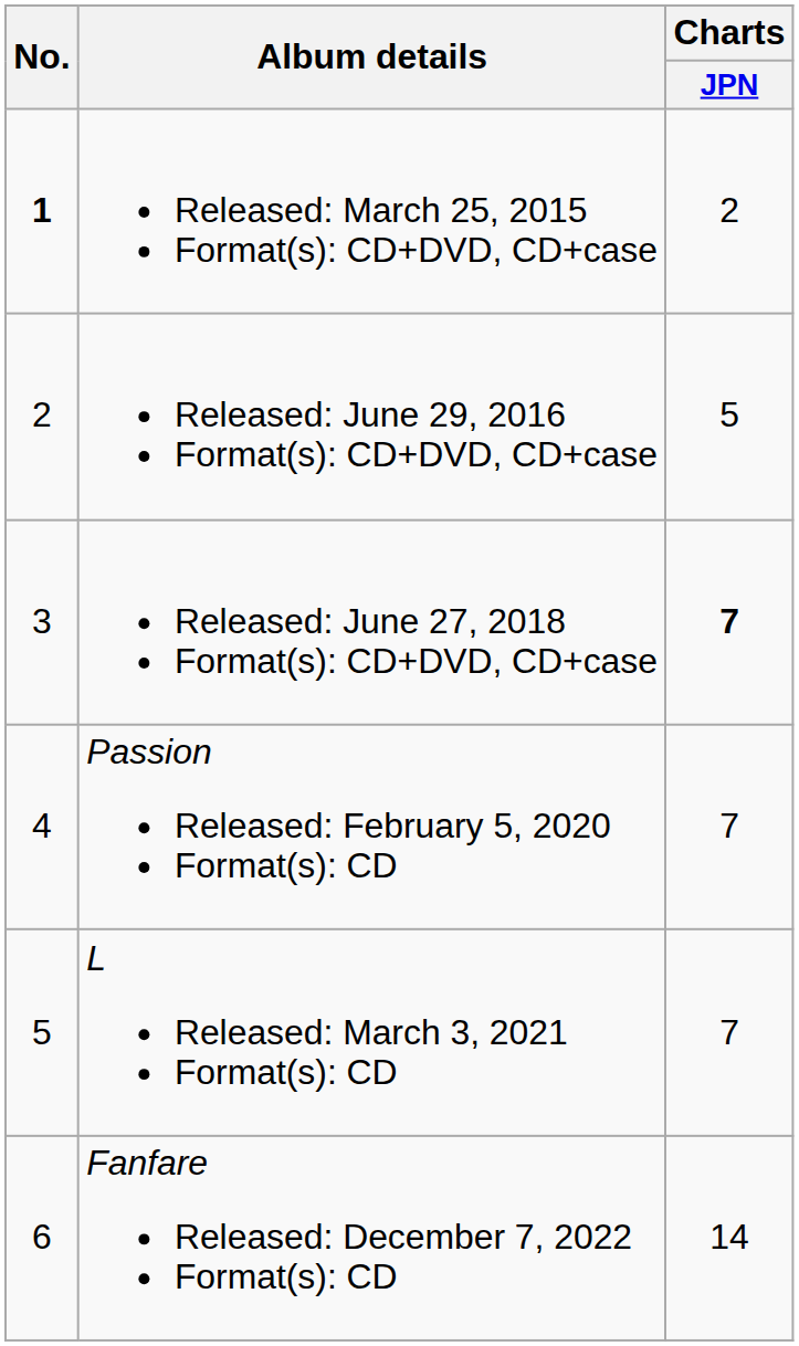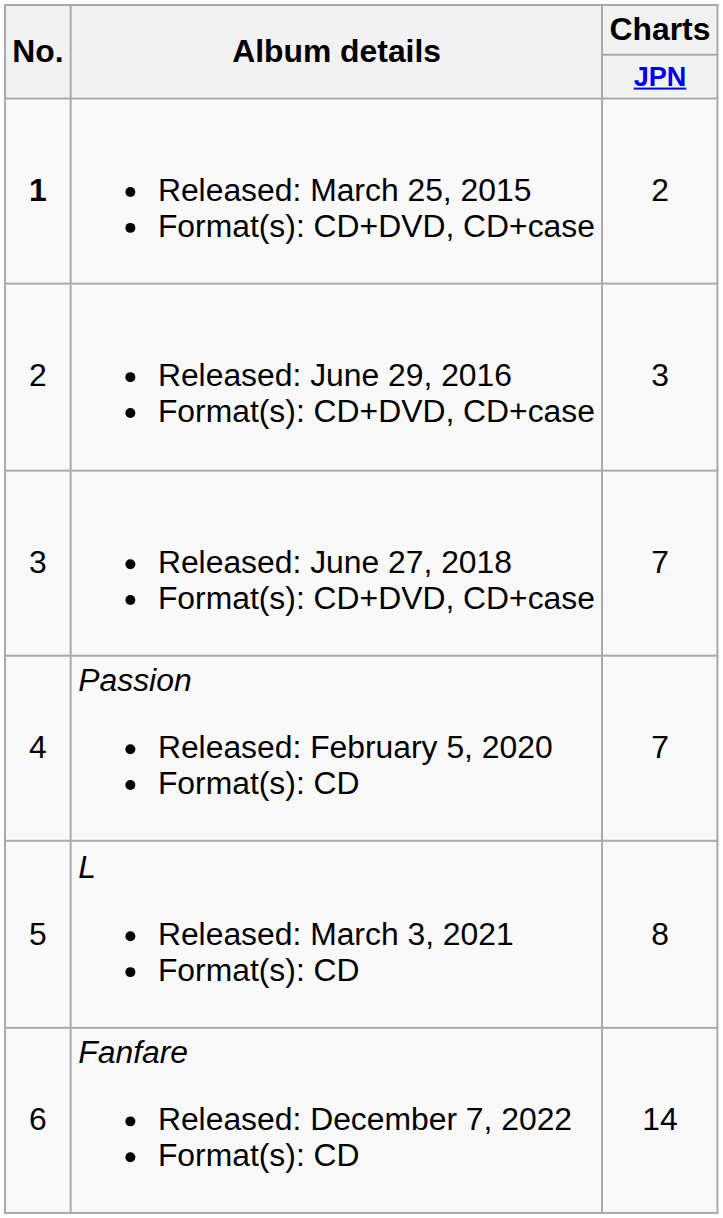Released: June 29, 2016 Format(s): CD+DVD, CD+case | Charts / JPN: 5 -> 3
Released: June 27, 2018 Format(s): CD+DVD, CD+case | Charts / JPN: bold -> normal
L Released: March 3, 2021 Format(s): CD | Charts / JPN: 7 -> 8
